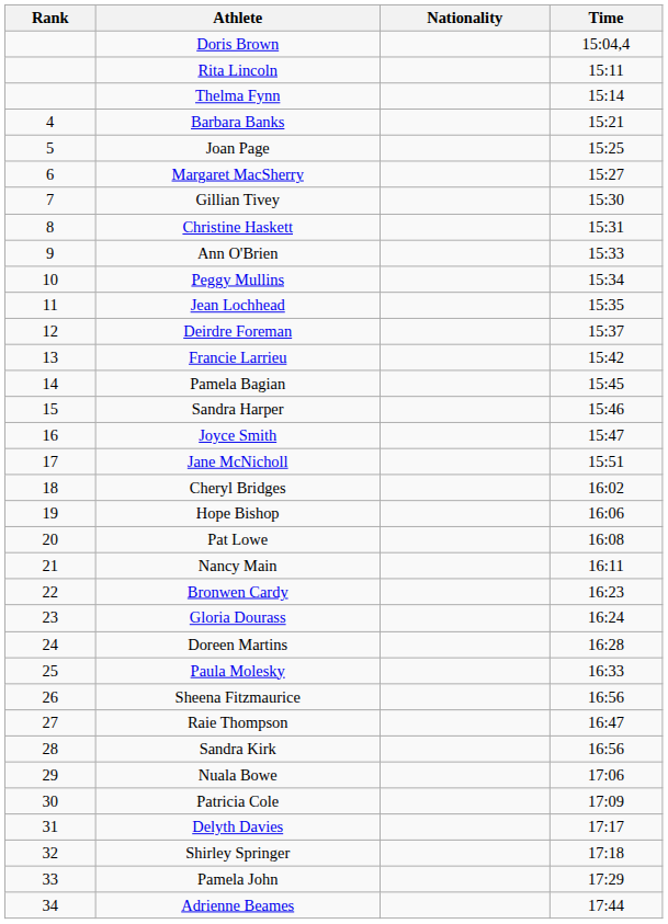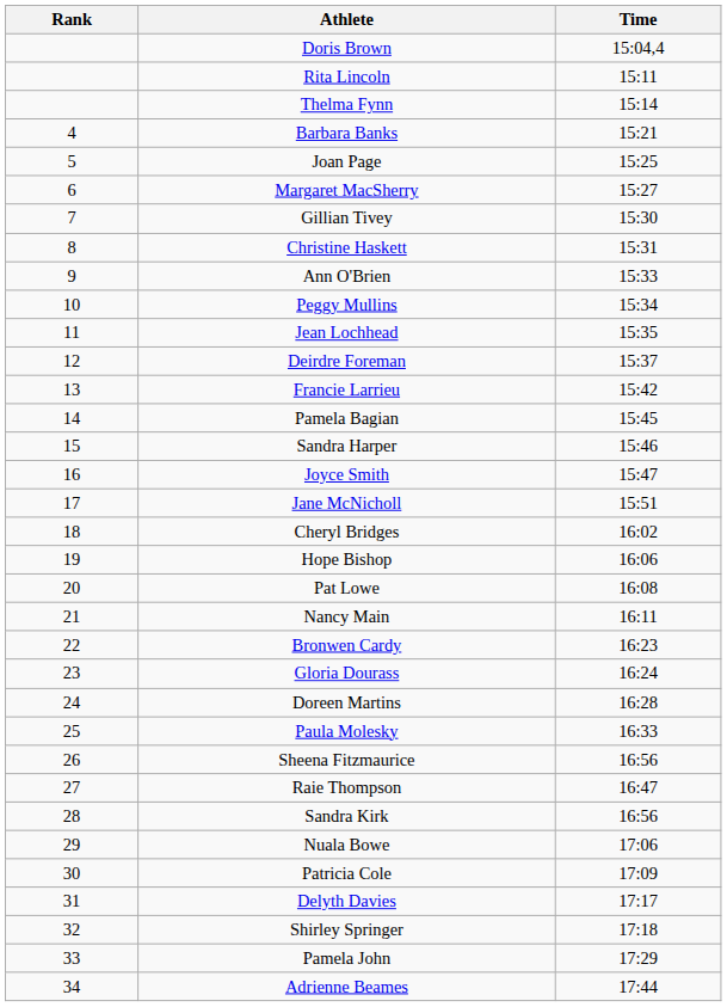- column: Nationality
